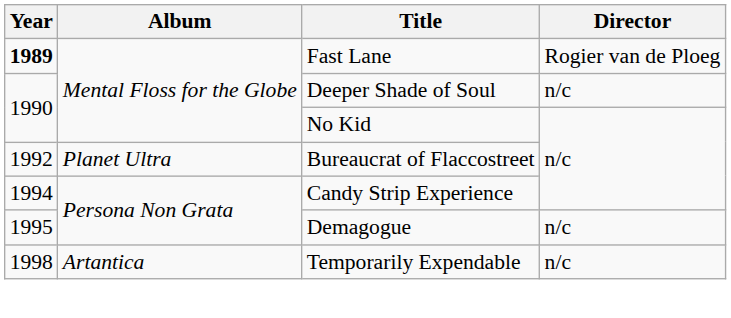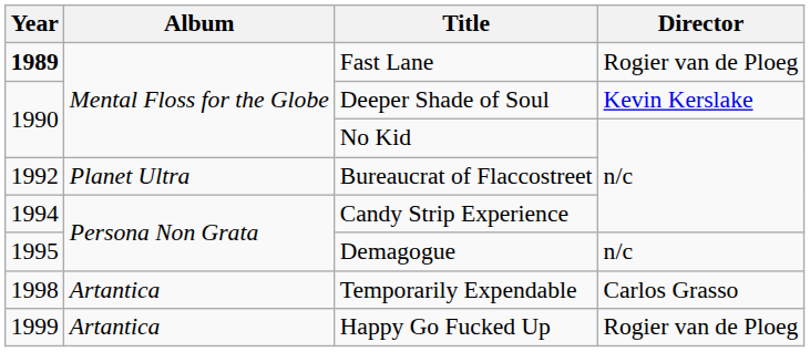Deeper Shade of Soul | Director: n/c -> Kevin Kerslake
Temporarily Expendable | Director: n/c -> Carlos Grasso
+ row: 1999 | Artantica | Happy Go Fucked Up | Rogier van de Ploeg
